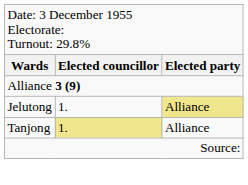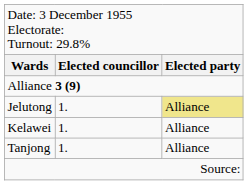+ row: Kelawei | 1. | Alliance
Tanjong | column 2: khaki background -> no background
